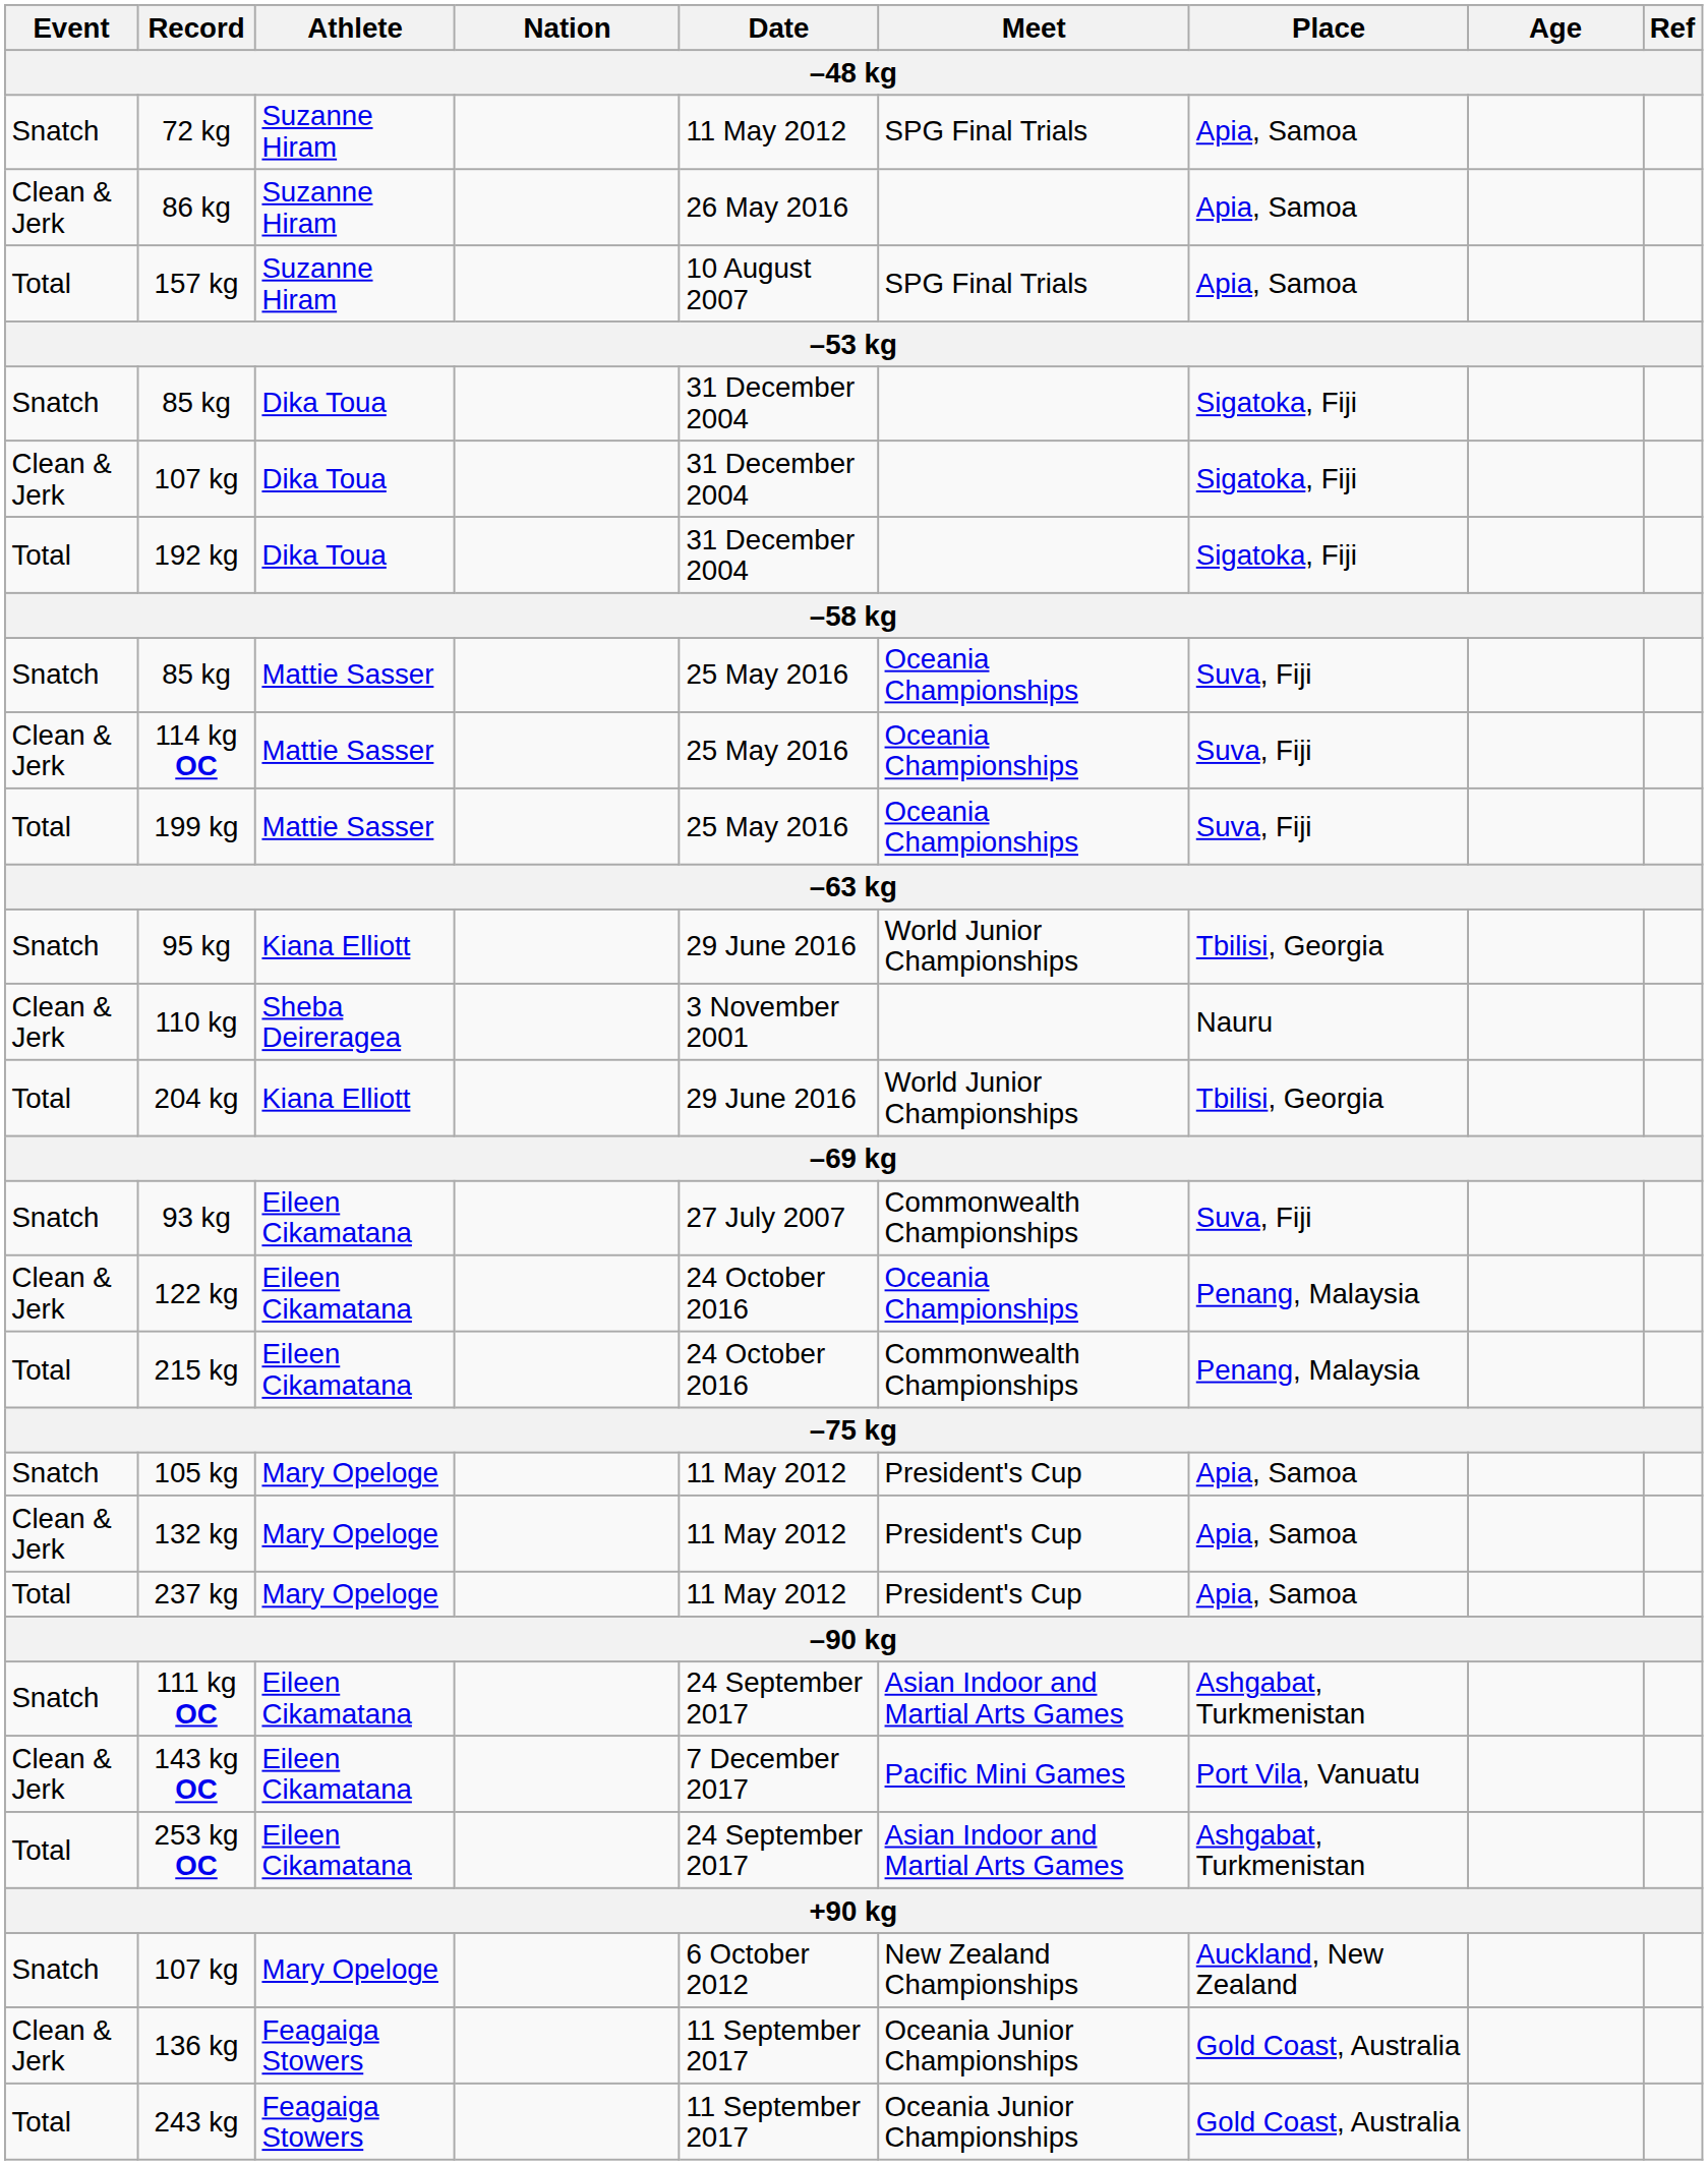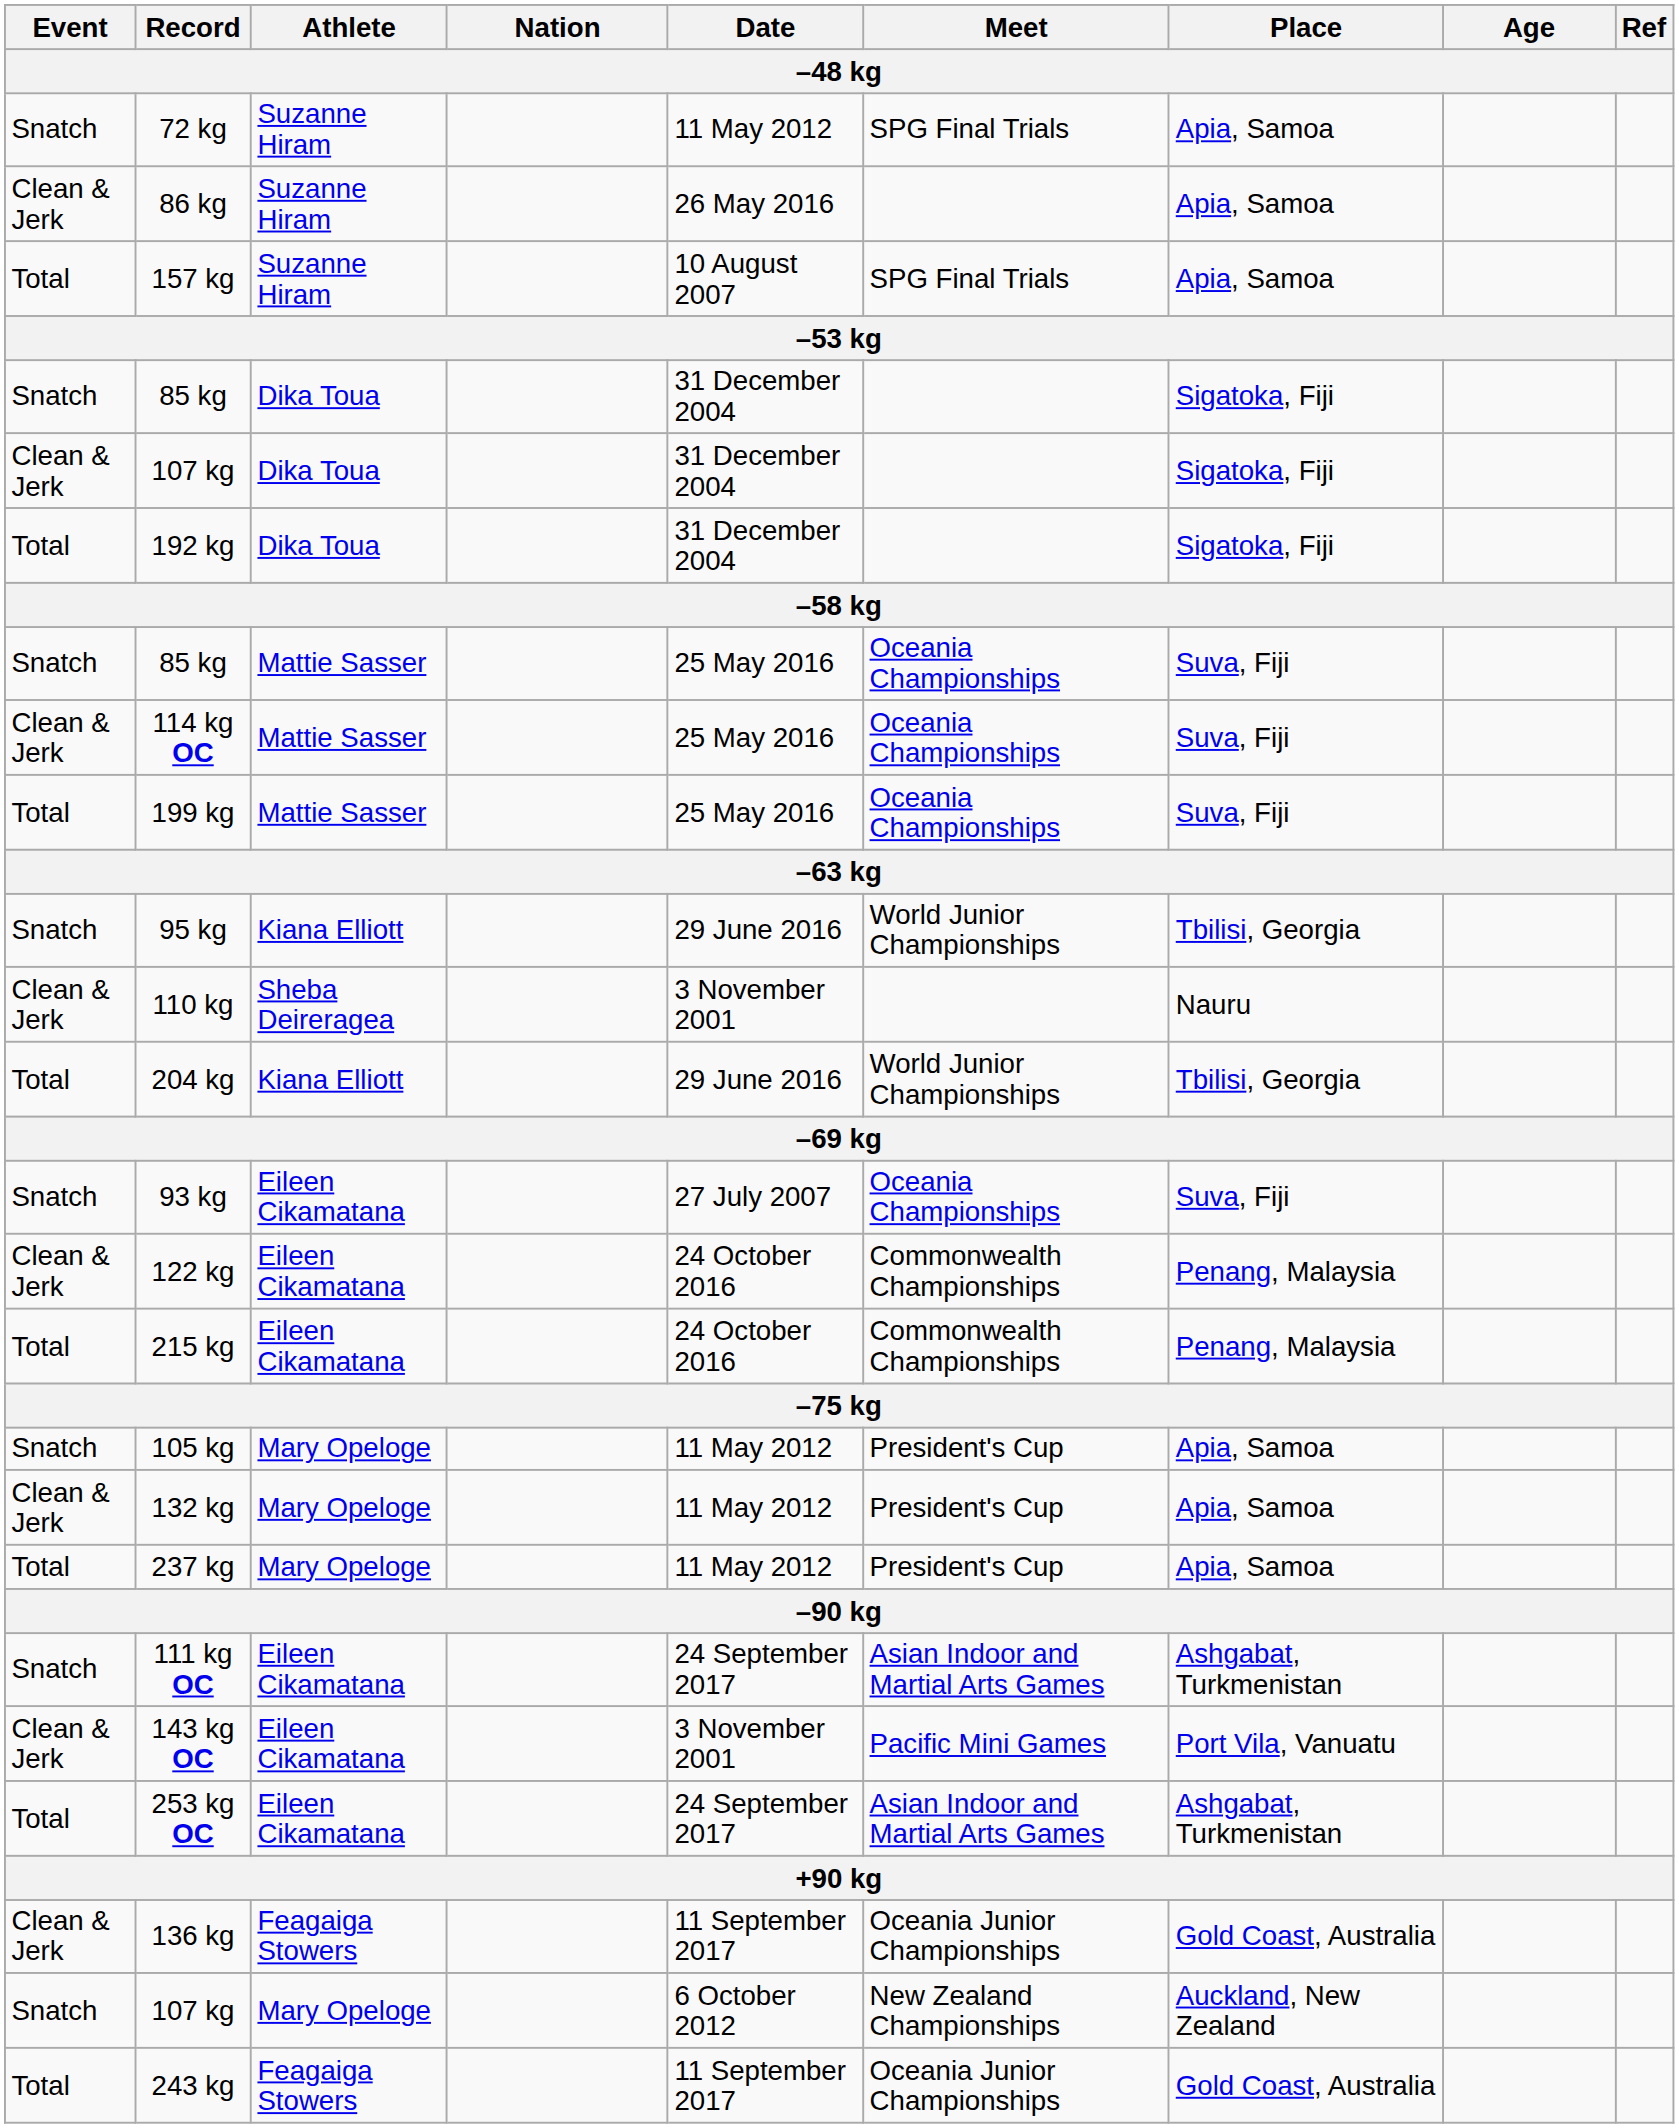93 kg | Meet: Commonwealth Championships -> Oceania Championships
122 kg | Meet: Oceania Championships -> Commonwealth Championships
143 kg OC | Date: 7 December 2017 -> 3 November 2001
rows swapped: 107 kg / Mary Opeloge <-> 136 kg
